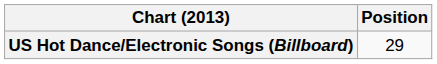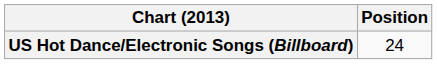US Hot Dance/Electronic Songs (Billboard) | Position: 29 -> 24
